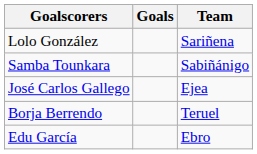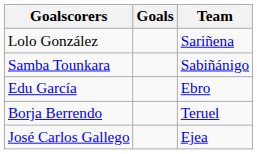rows swapped: José Carlos Gallego <-> Edu García
